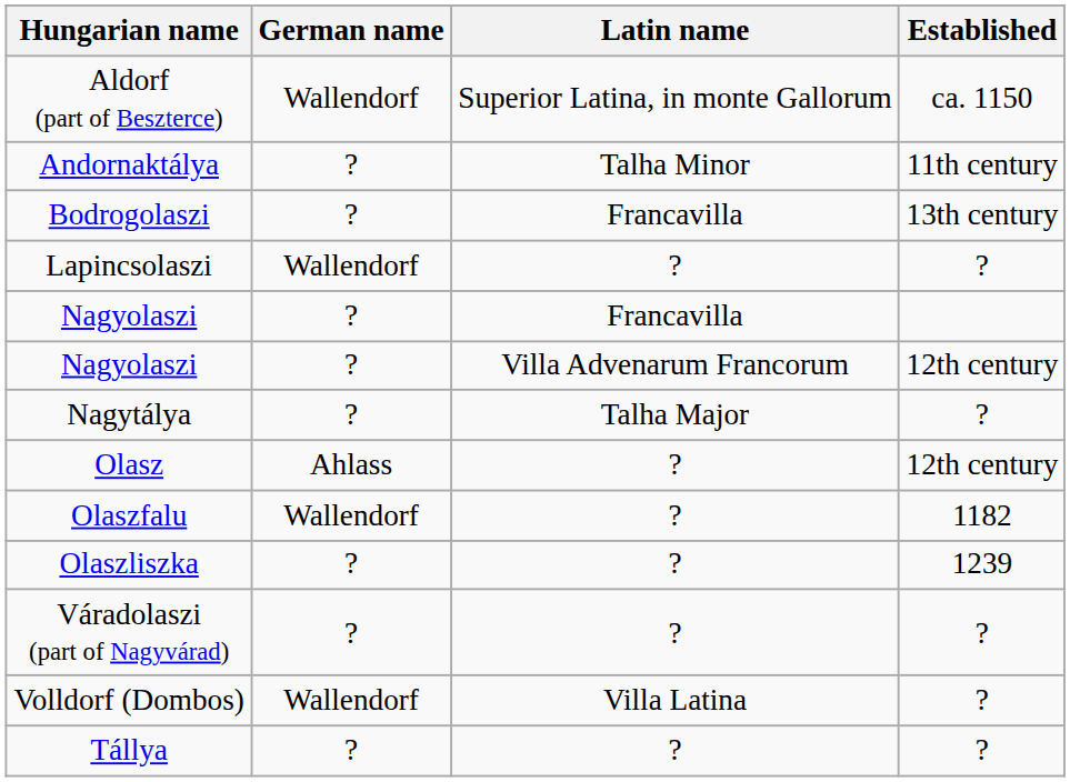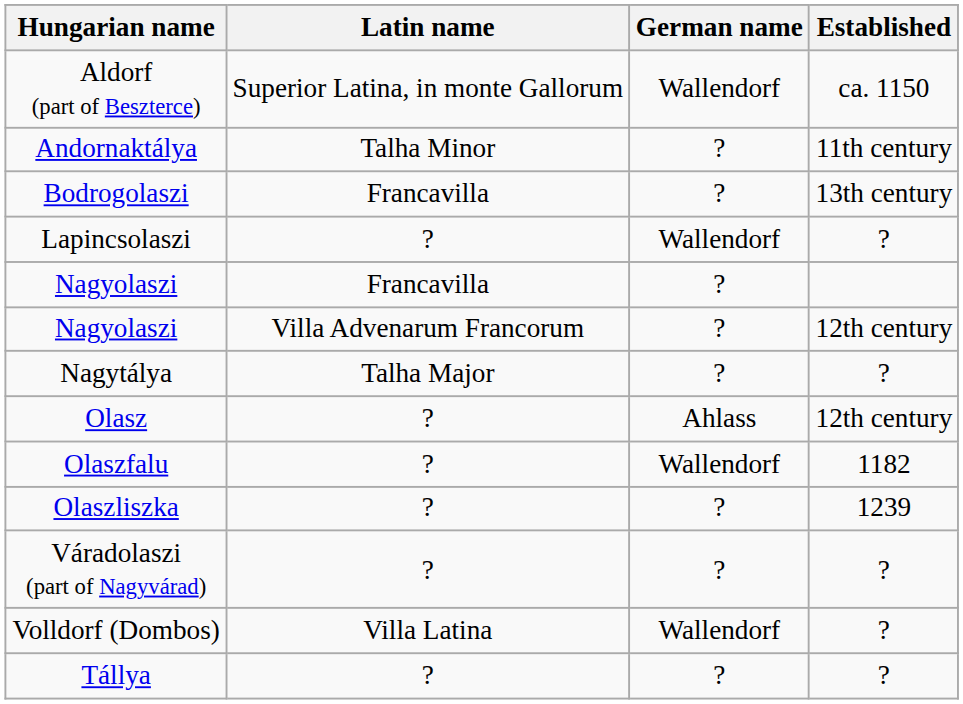columns swapped: Latin name <-> German name
